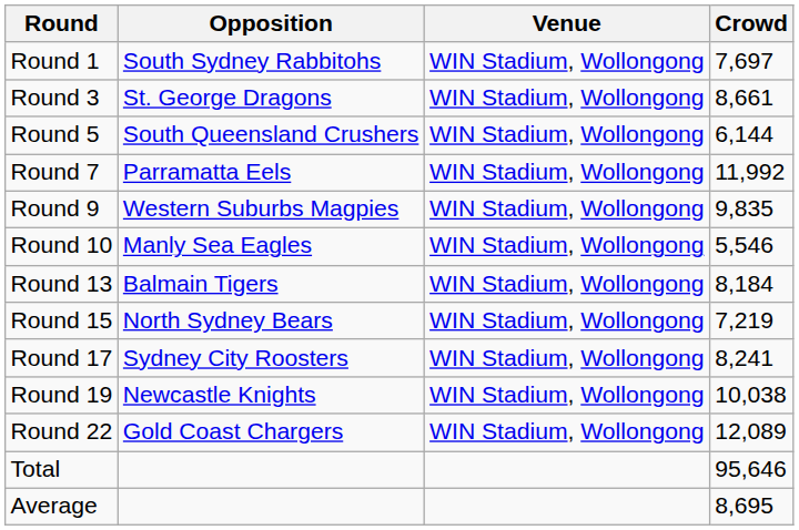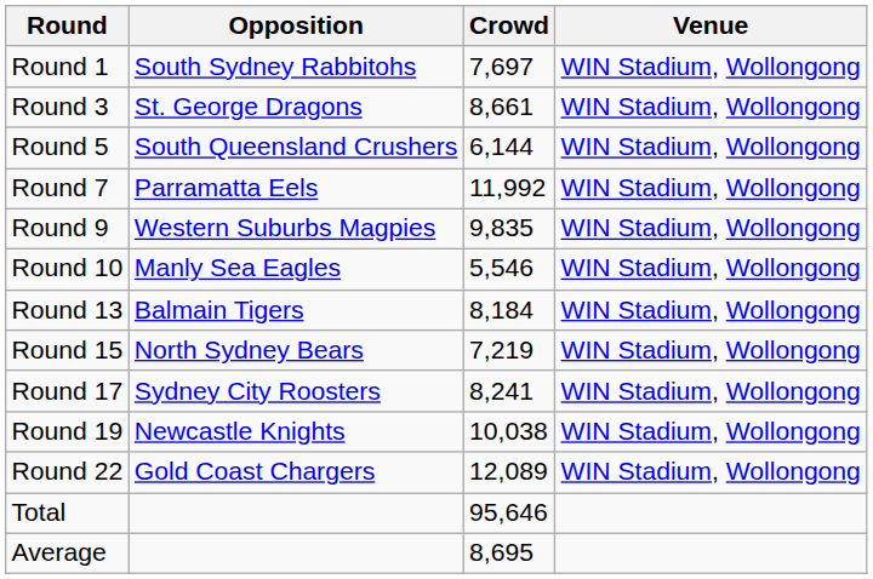columns swapped: Venue <-> Crowd
